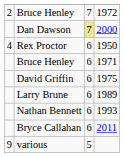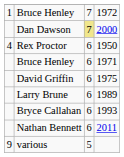1972 | column 1: 2 -> 1
1993 | column 2: Nathan Bennett -> Bryce Callahan
2011 | column 2: Bryce Callahan -> Nathan Bennett
